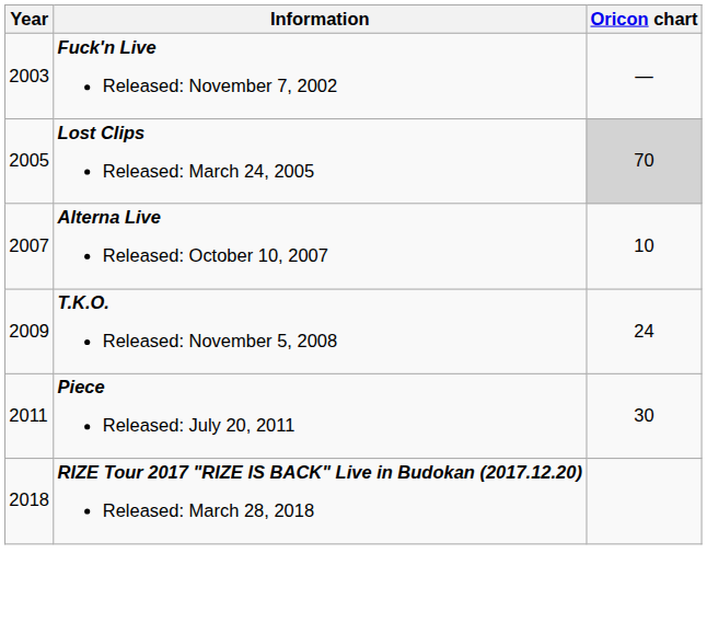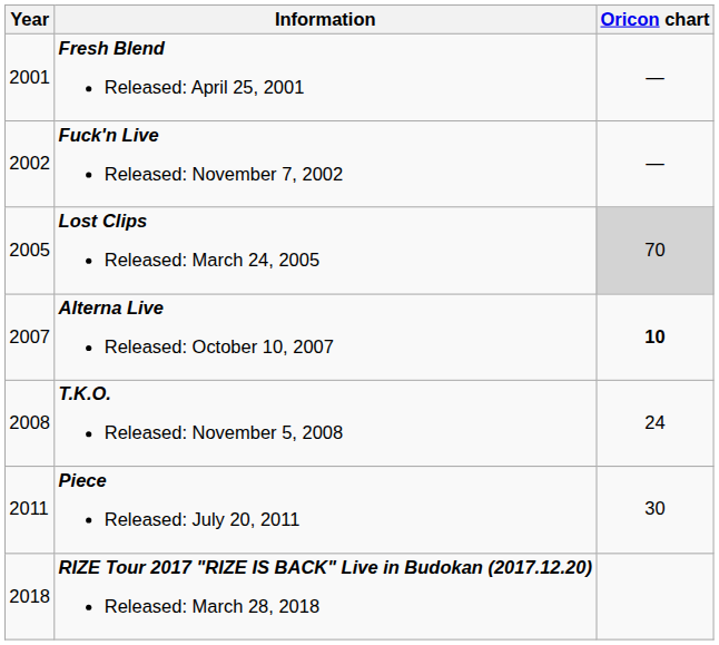+ row: 2001 | Fresh Blend Released: April 25, 2001 | —
Fuck'n Live Released: November 7, 2002 | Year: 2003 -> 2002
Alterna Live Released: October 10, 2007 | Oricon chart: normal -> bold
T.K.O. Released: November 5, 2008 | Year: 2009 -> 2008
